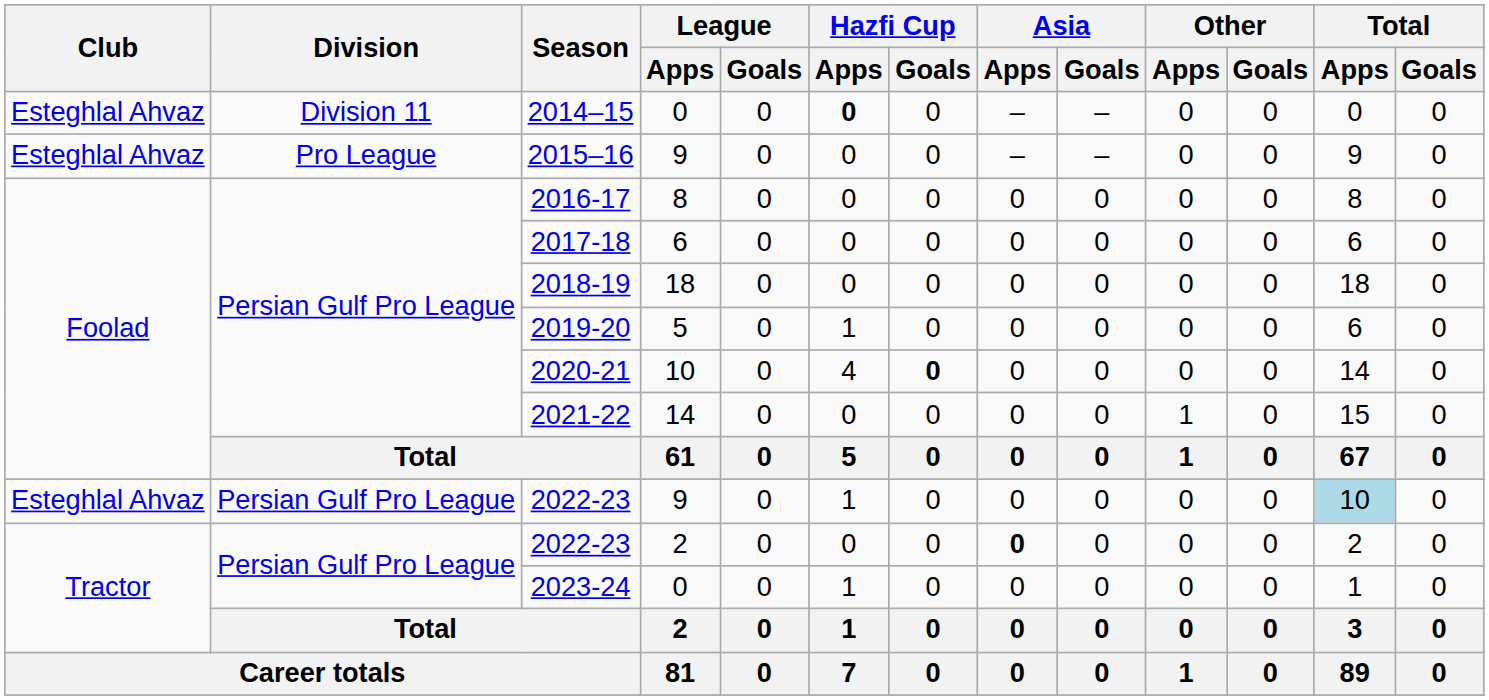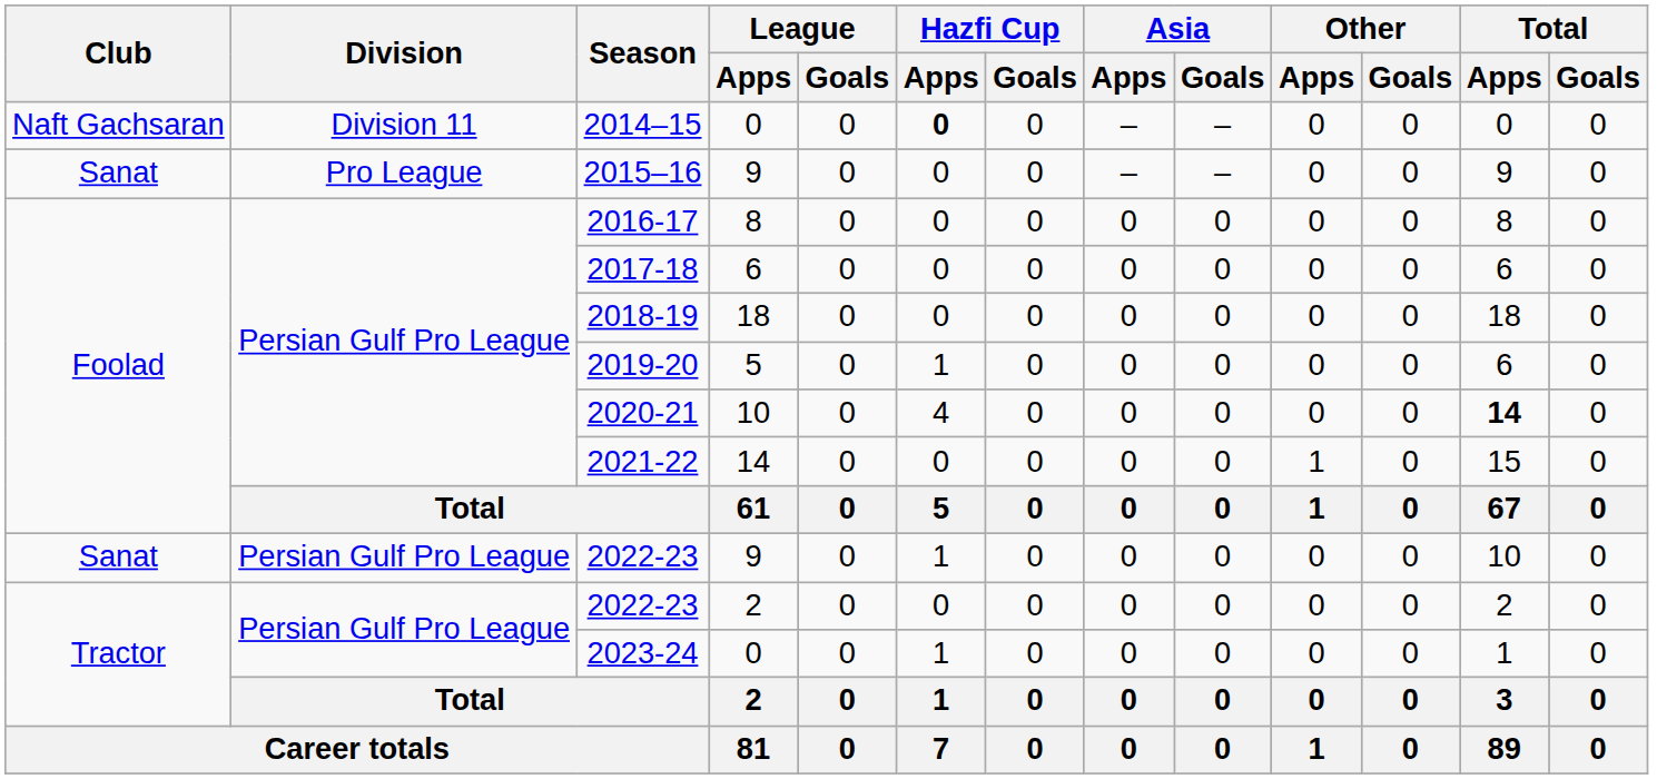2014–15 | Club: Esteghlal Ahvaz -> Naft Gachsaran
2015–16 | Club: Esteghlal Ahvaz -> Sanat
2020-21 | Hazfi Cup / Goals: bold -> normal
2020-21 | Total / Apps: normal -> bold
2022-23 / 9 | Club: Esteghlal Ahvaz -> Sanat
2022-23 / 9 | Total / Apps: lightblue background -> no background
2022-23 / 2 | Asia / Apps: bold -> normal
